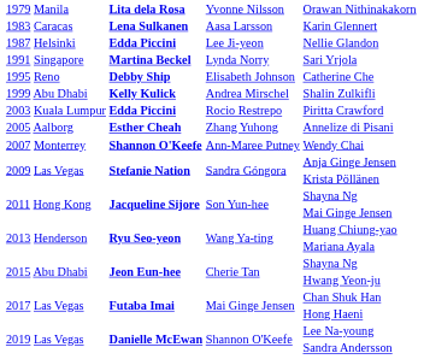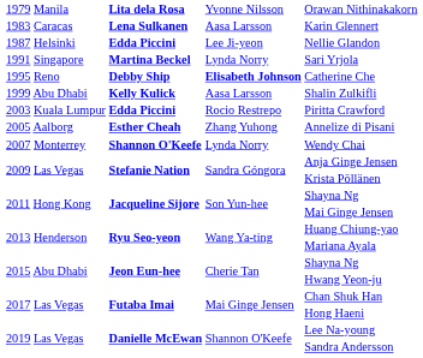Catherine Che | column 3: normal -> bold
Shalin Zulkifli | column 3: Andrea Mirschel -> Aasa Larsson
Wendy Chai | column 3: Ann-Maree Putney -> Lynda Norry
